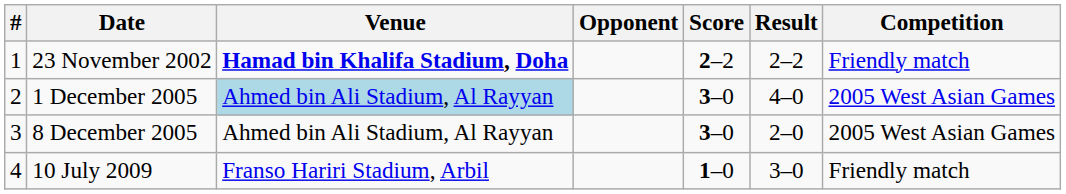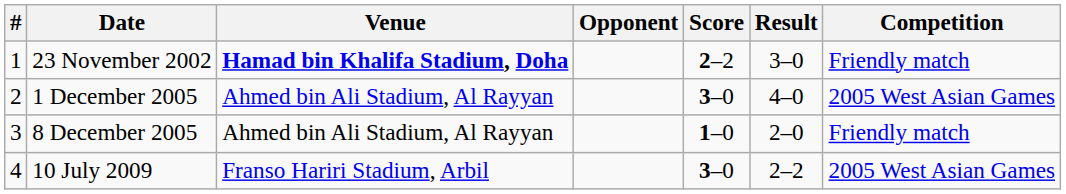23 November 2002 | Result: 2–2 -> 3–0
1 December 2005 | Venue: lightblue background -> no background
8 December 2005 | Score: 3–0 -> 1–0
8 December 2005 | Competition: 2005 West Asian Games -> Friendly match
10 July 2009 | Score: 1–0 -> 3–0
10 July 2009 | Result: 3–0 -> 2–2
10 July 2009 | Competition: Friendly match -> 2005 West Asian Games
